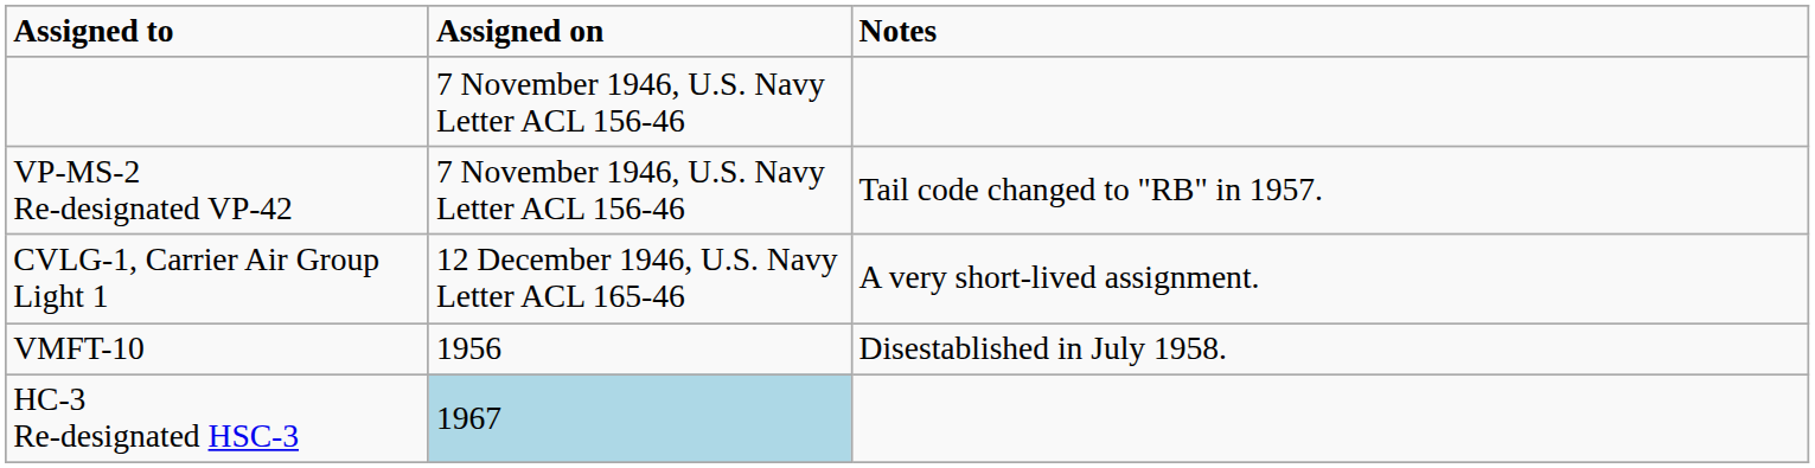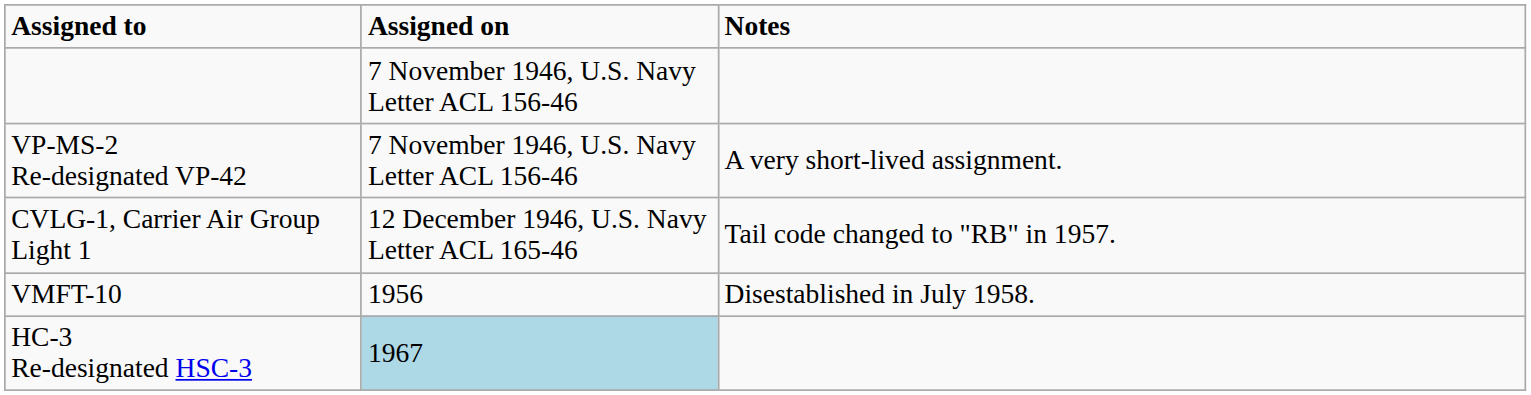VP-MS-2 Re-designated VP-42 | Notes: Tail code changed to "RB" in 1957. -> A very short-lived assignment.
CVLG-1, Carrier Air Group Light 1 | Notes: A very short-lived assignment. -> Tail code changed to "RB" in 1957.
